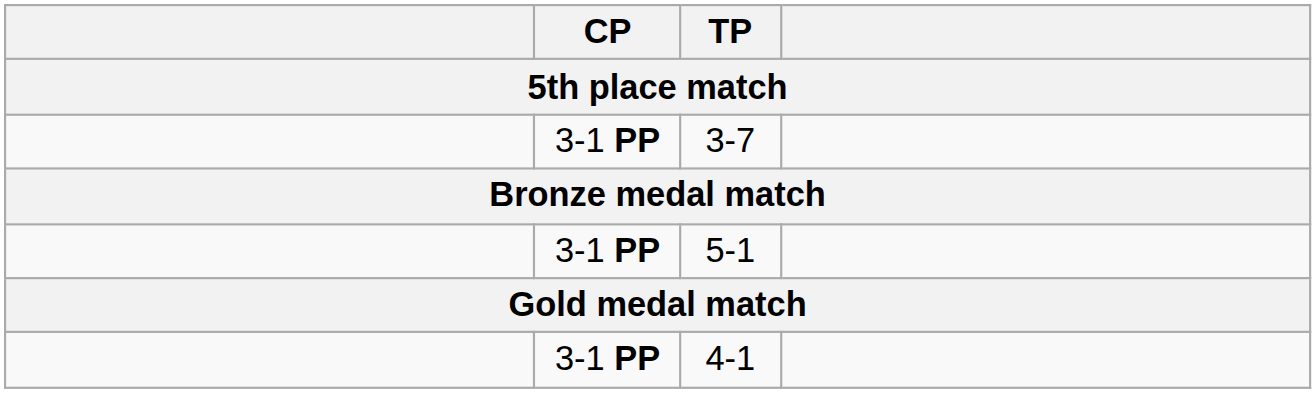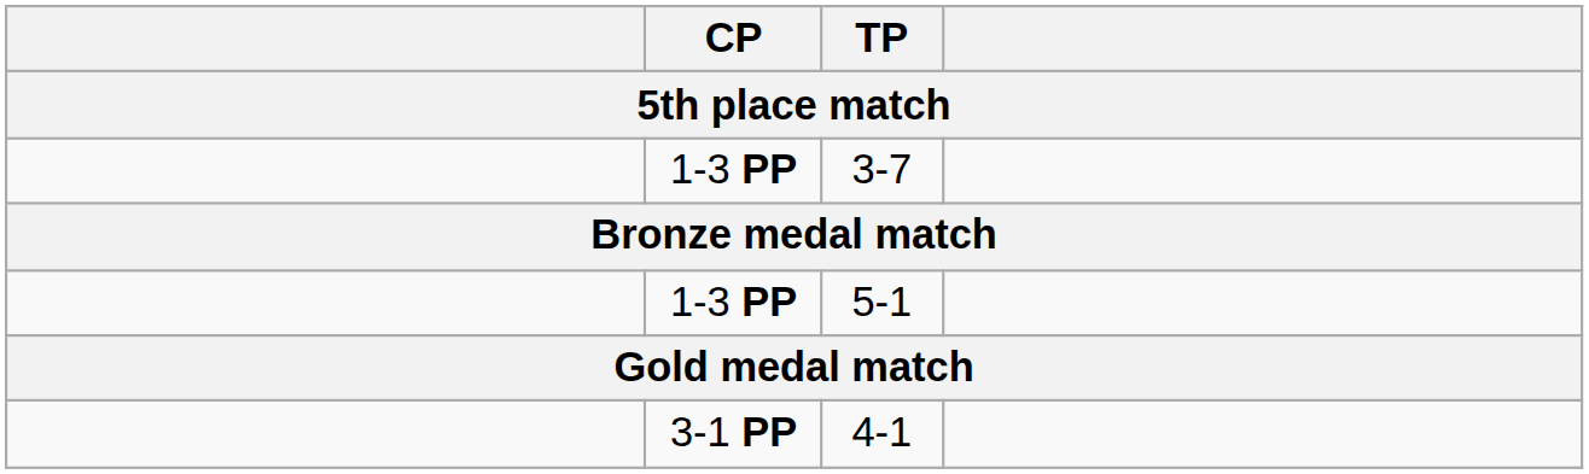3-7 | CP: 3-1 PP -> 1-3 PP
5-1 | CP: 3-1 PP -> 1-3 PP
